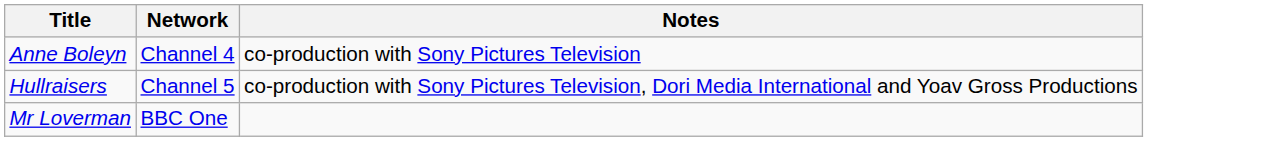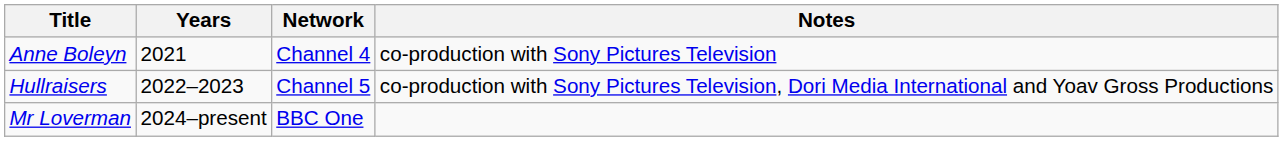+ column: Years | 2021 | 2022–2023 | 2024–present
